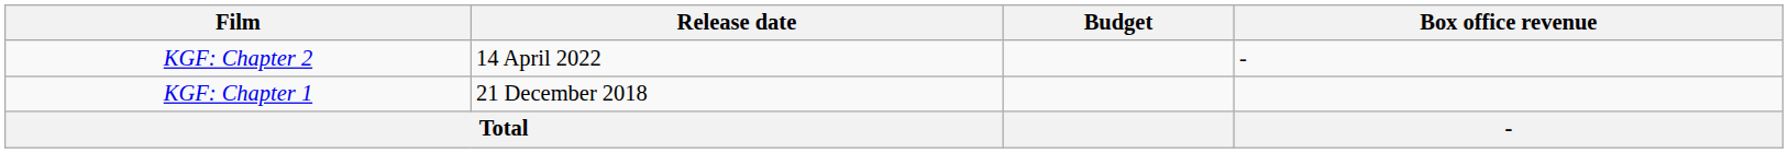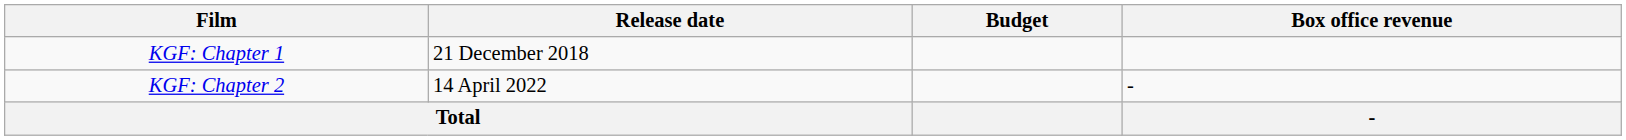rows swapped: KGF: Chapter 1 <-> KGF: Chapter 2
